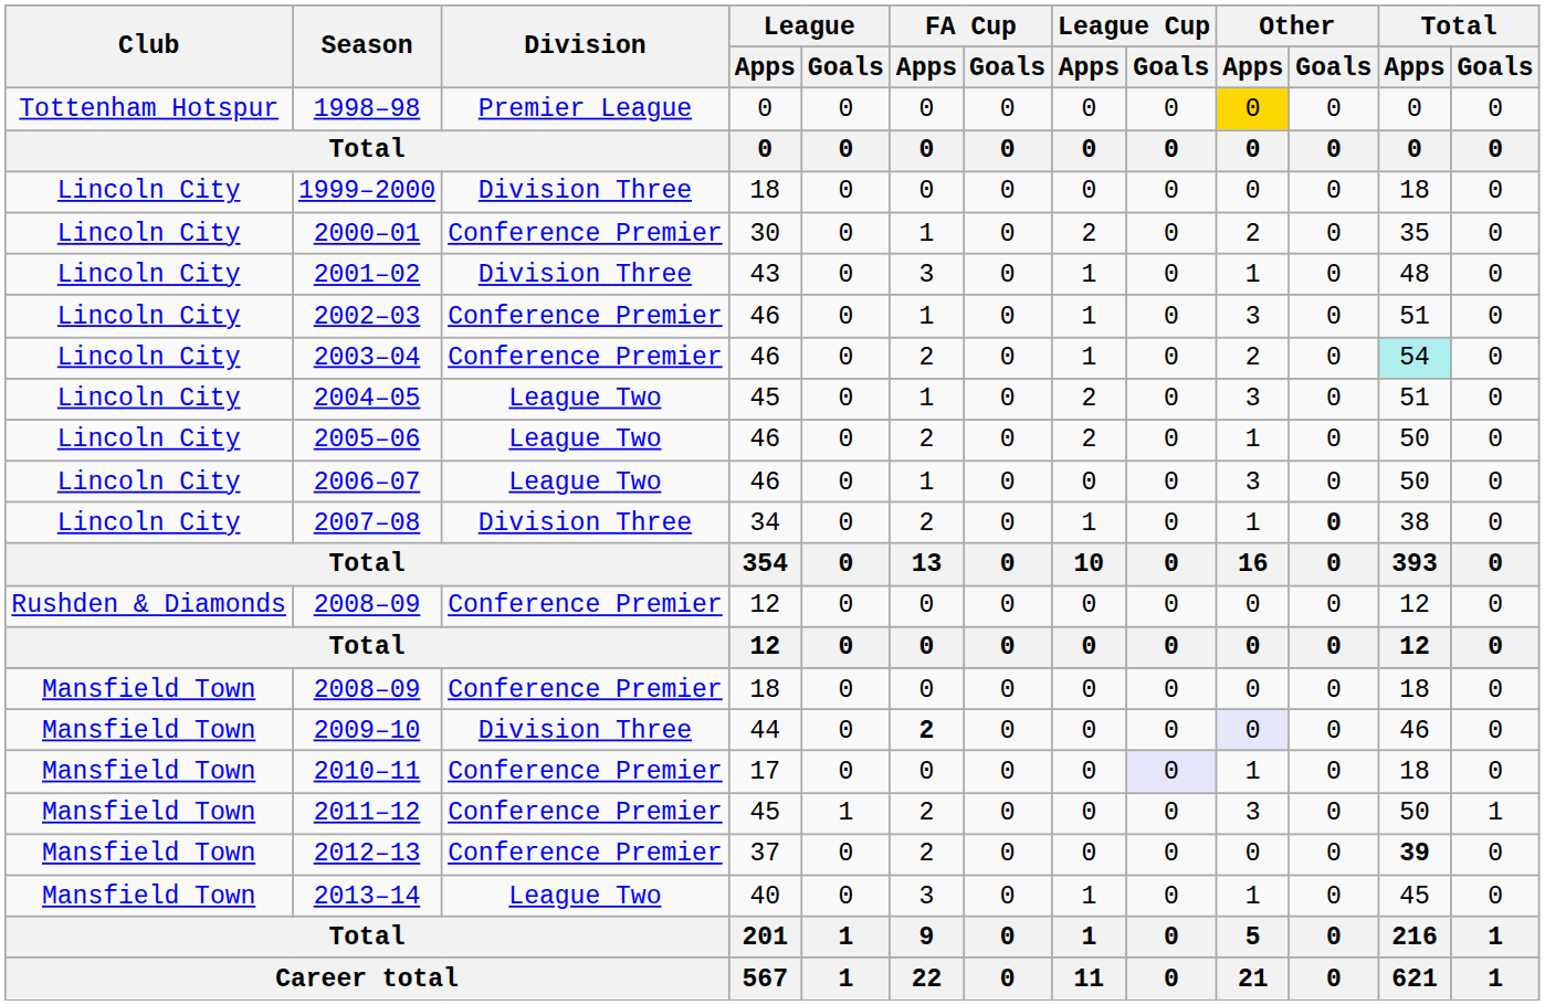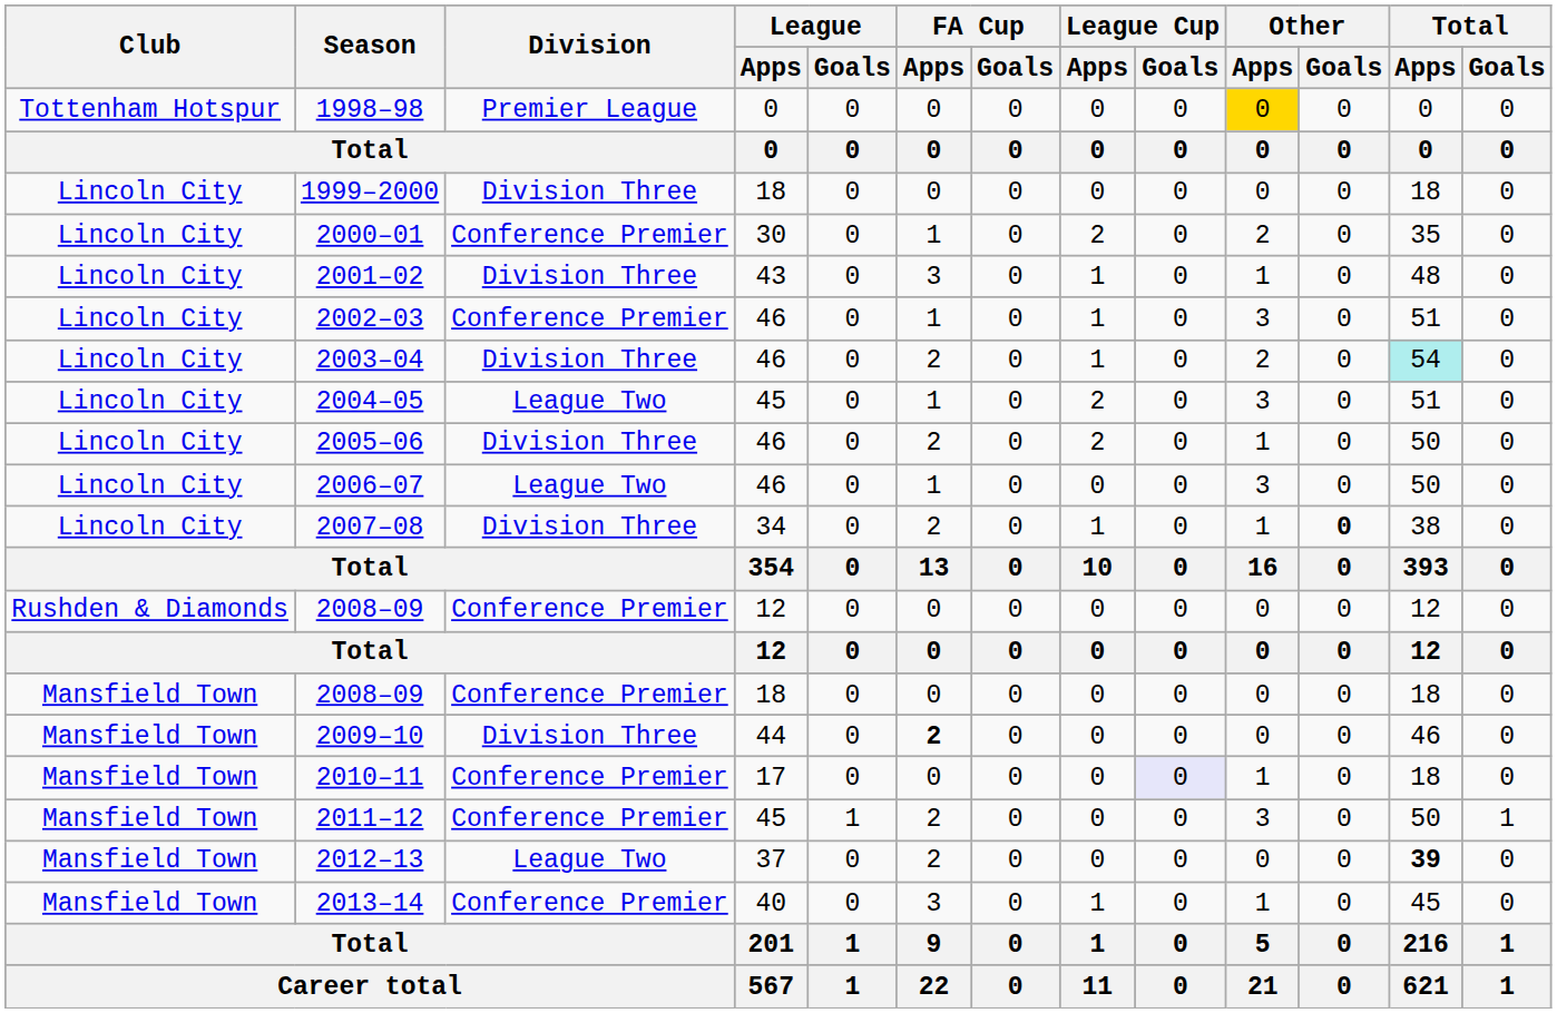2003–04 | Division: Conference Premier -> Division Three
2005–06 | Division: League Two -> Division Three
2009–10 | Other / Apps: lavender background -> no background
2012–13 | Division: Conference Premier -> League Two
2013–14 | Division: League Two -> Conference Premier
